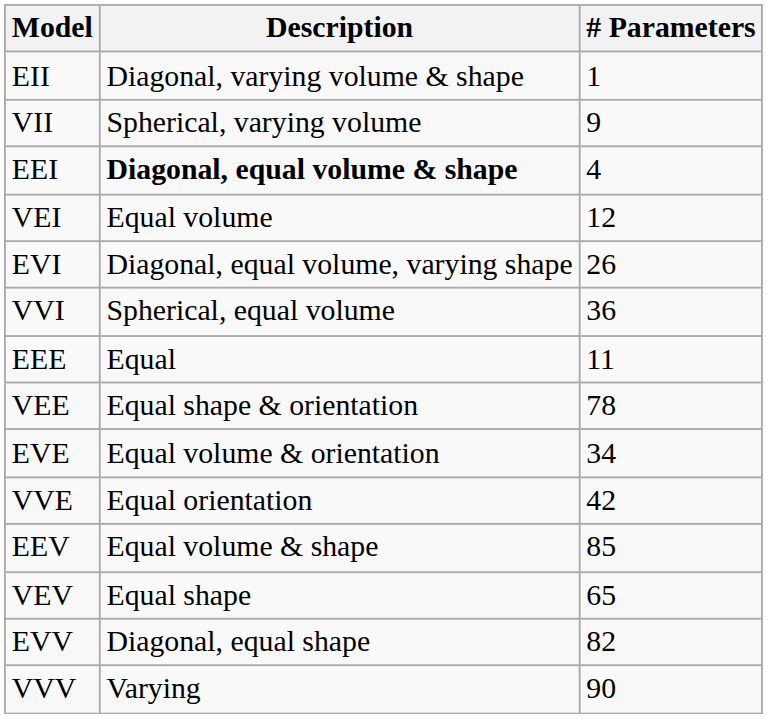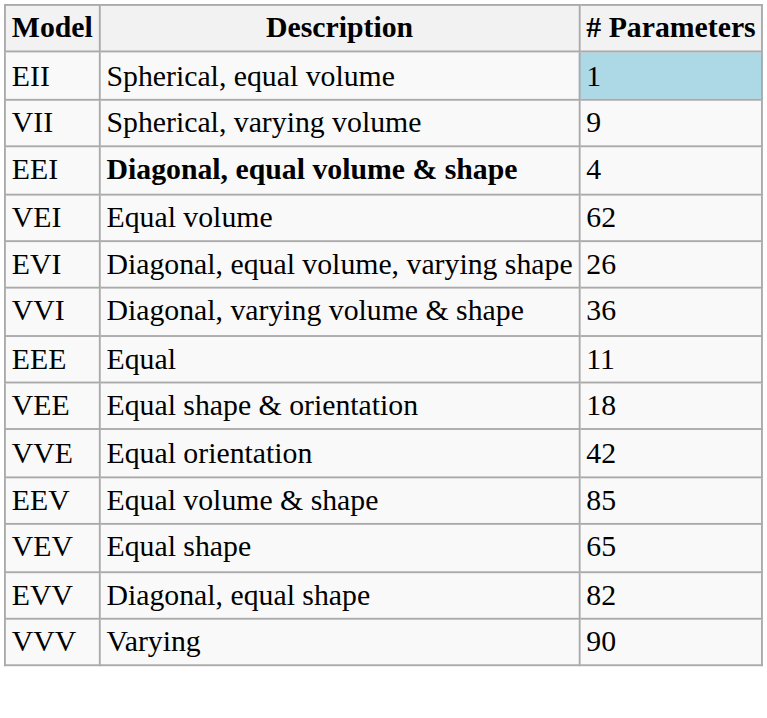EII | Description: Diagonal, varying volume & shape -> Spherical, equal volume
EII | # Parameters: no background -> lightblue background
VEI | # Parameters: 12 -> 62
VVI | Description: Spherical, equal volume -> Diagonal, varying volume & shape
VEE | # Parameters: 78 -> 18
- row: EVE | Equal volume & orientation | 34
